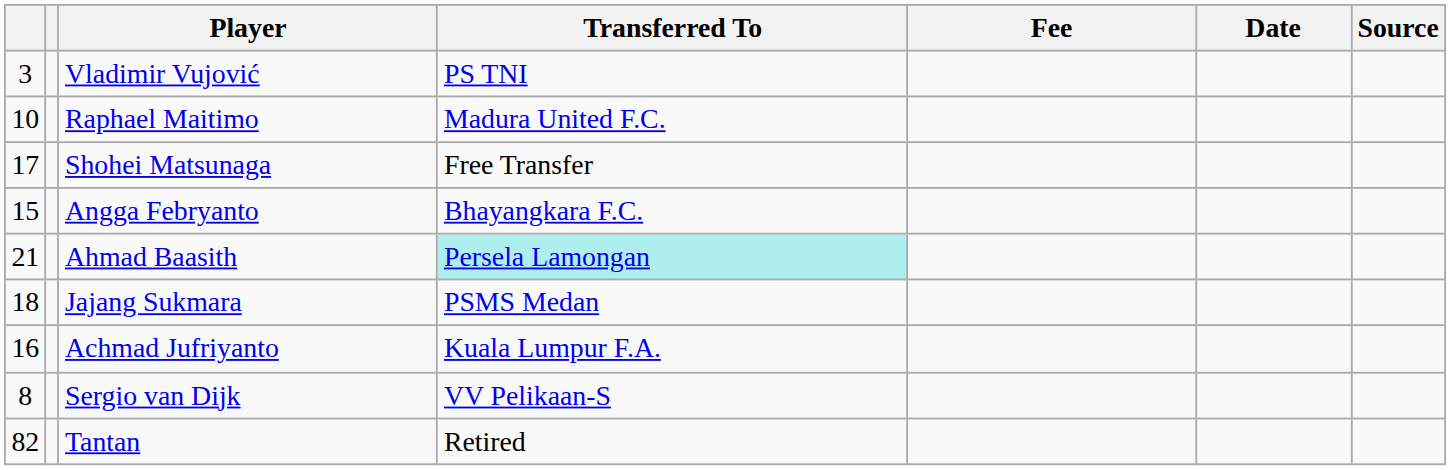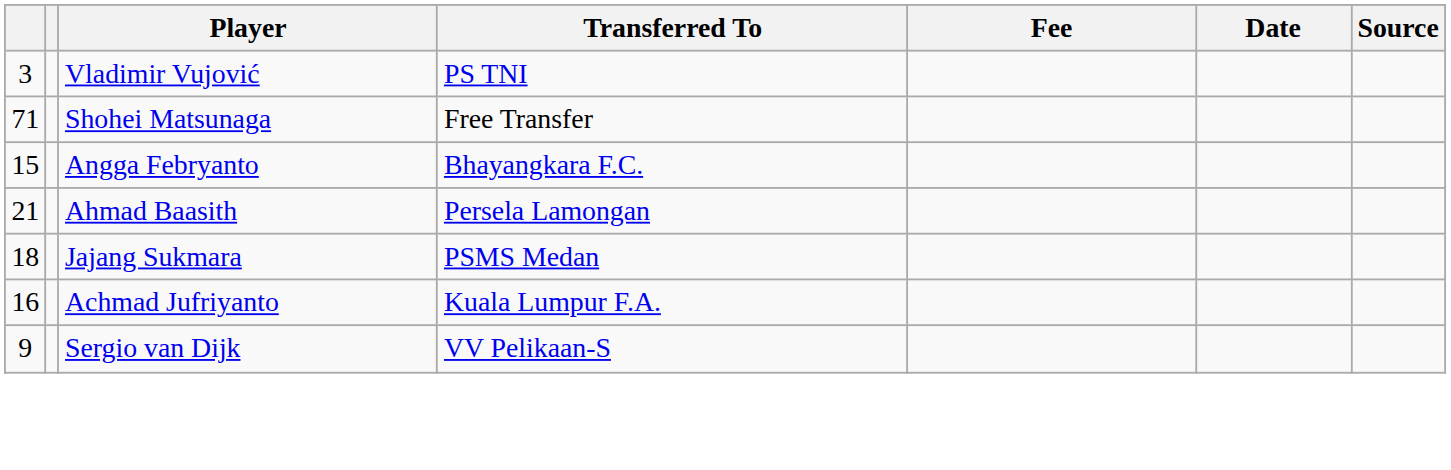- row: 10 | Raphael Maitimo | Madura United F.C.
Shohei Matsunaga | column 1: 17 -> 71
Ahmad Baasith | Transferred To: paleturquoise background -> no background
Sergio van Dijk | column 1: 8 -> 9
- row: 82 | Tantan | Retired
